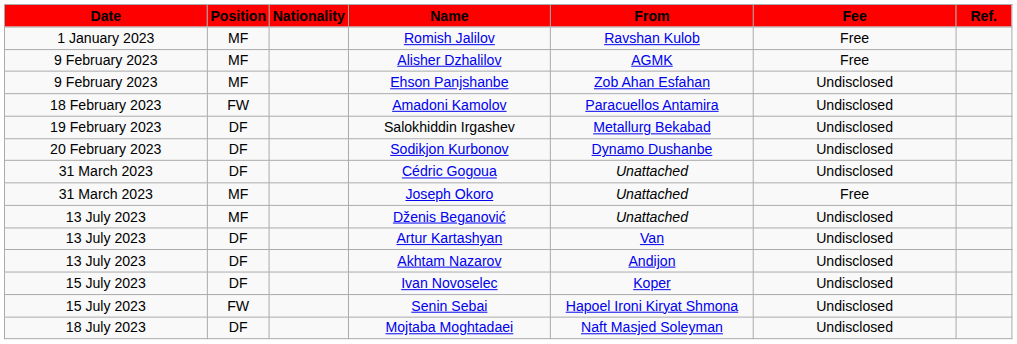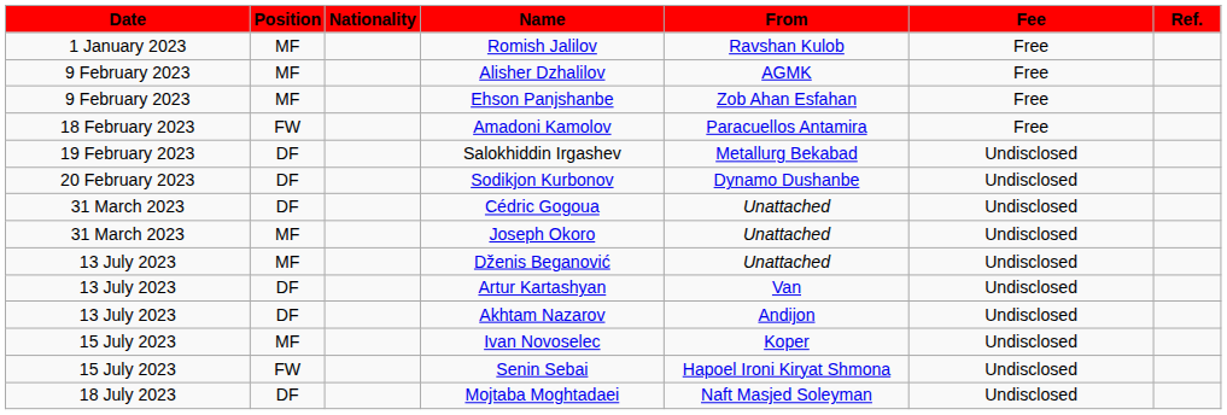Ehson Panjshanbe | Fee: Undisclosed -> Free
Amadoni Kamolov | Fee: Undisclosed -> Free
Joseph Okoro | Fee: Free -> Undisclosed
Ivan Novoselec | Position: DF -> MF
